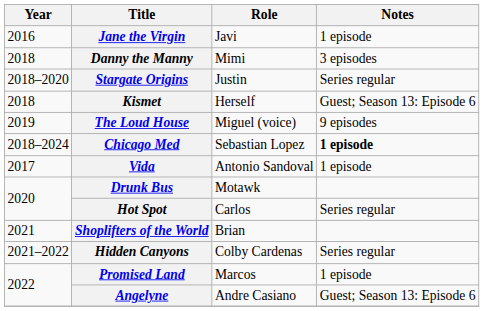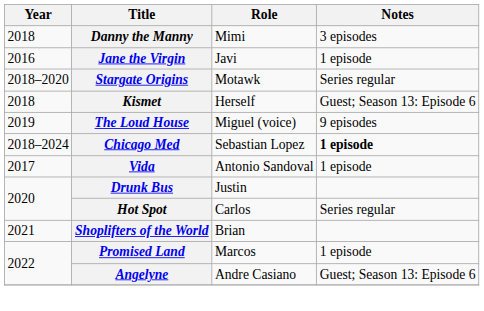rows swapped: Jane the Virgin <-> Danny the Manny
Stargate Origins | Role: Justin -> Motawk
Drunk Bus | Role: Motawk -> Justin
- row: 2021–2022 | Hidden Canyons | Colby Cardenas | Series regular
